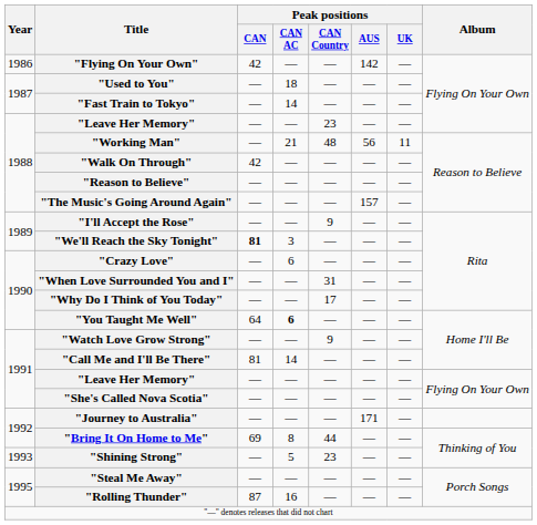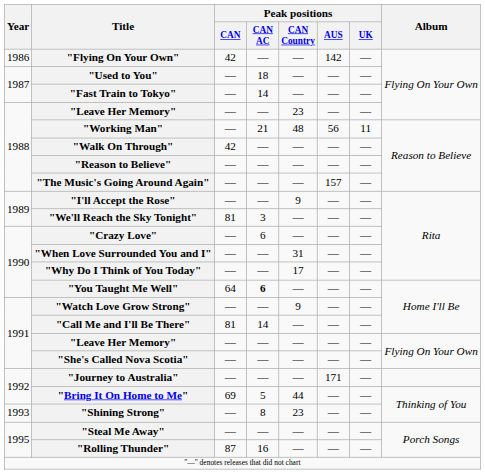"We'll Reach the Sky Tonight" | Peak positions / CAN: bold -> normal
"Bring It On Home to Me" | Peak positions / CAN AC: 8 -> 5
"Shining Strong" | Peak positions / CAN AC: 5 -> 8
